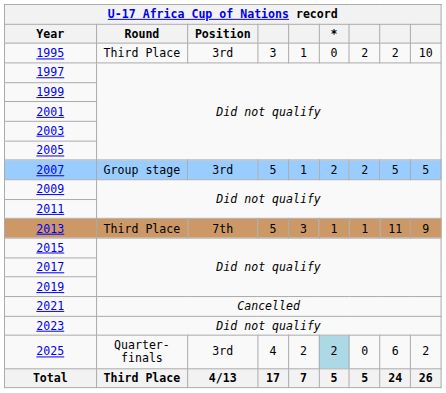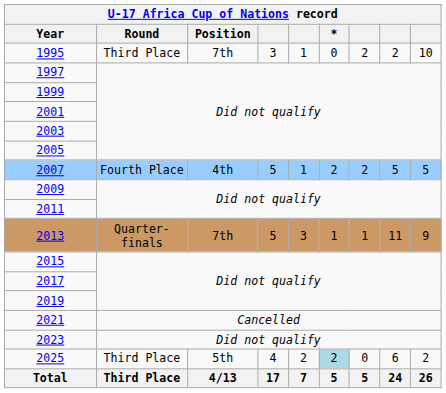1995 | Position: 3rd -> 7th
2007 | Round: Group stage -> Fourth Place
2007 | Position: 3rd -> 4th
2013 | Round: Third Place -> Quarter-finals
2025 | Round: Quarter-finals -> Third Place
2025 | Position: 3rd -> 5th
